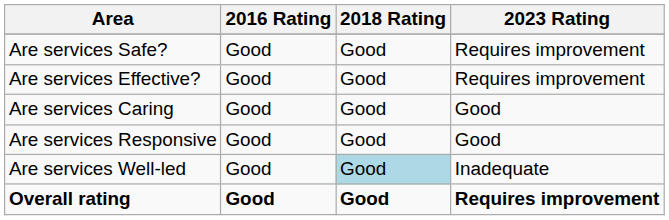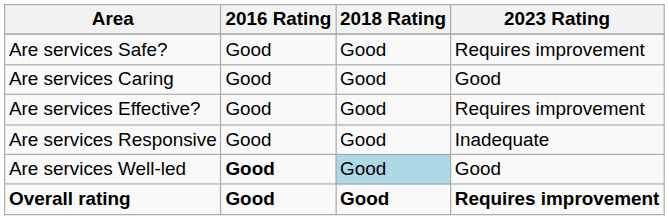rows swapped: Are services Effective? <-> Are services Caring
Are services Responsive | 2023 Rating: Good -> Inadequate
Are services Well-led | 2016 Rating: normal -> bold
Are services Well-led | 2023 Rating: Inadequate -> Good
